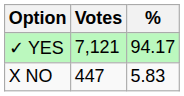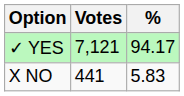X NO | Votes: 447 -> 441
